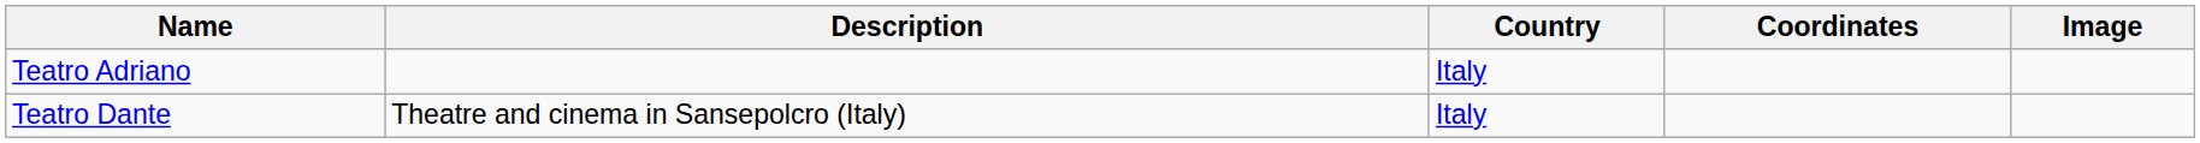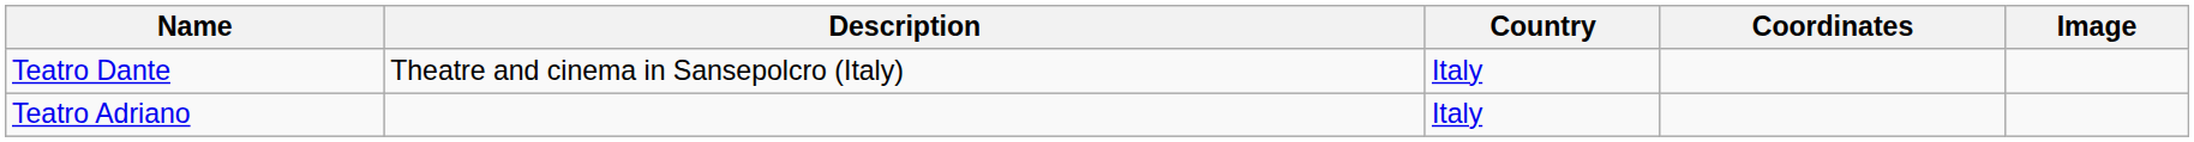rows swapped: Teatro Adriano <-> Teatro Dante
